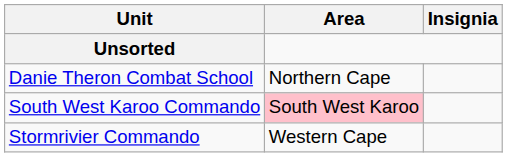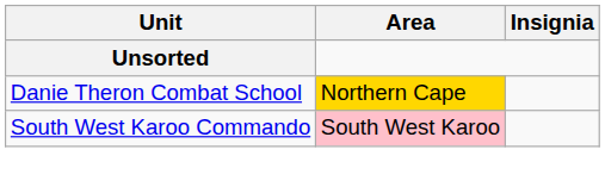Danie Theron Combat School | Area: no background -> gold background
- row: Stormrivier Commando | Western Cape
